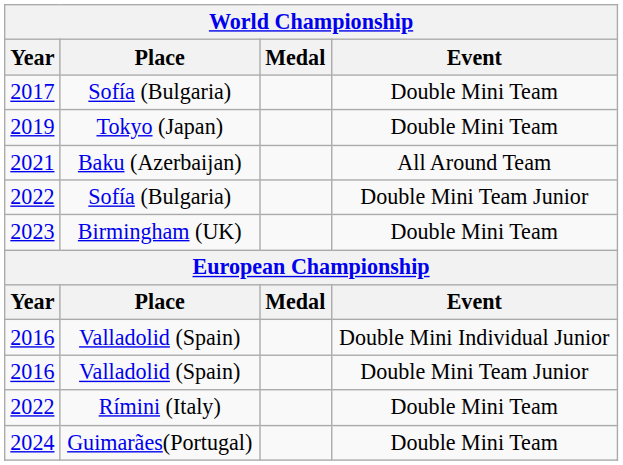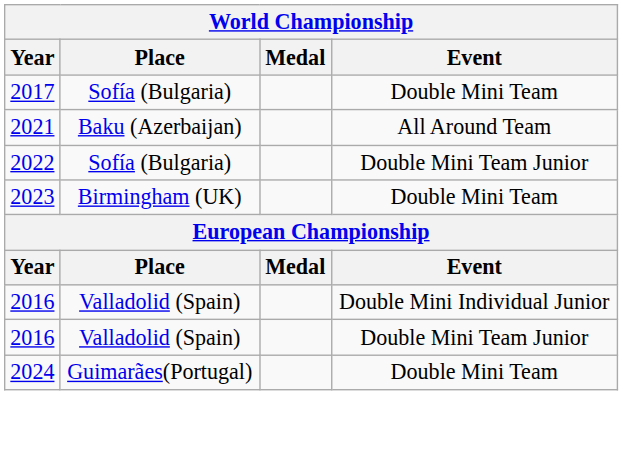- row: 2019 | Tokyo (Japan) | Double Mini Team
- row: 2022 | Rímini (Italy) | Double Mini Team
